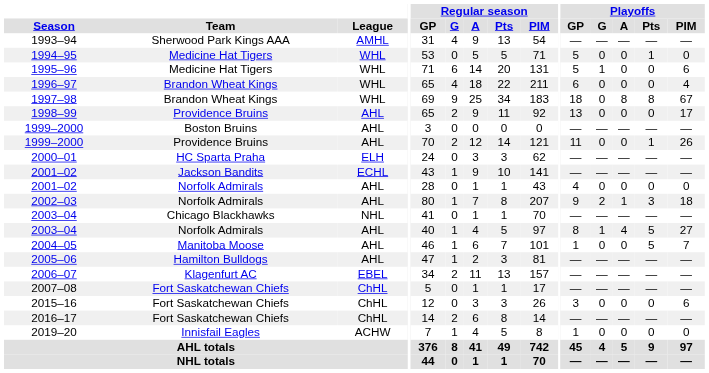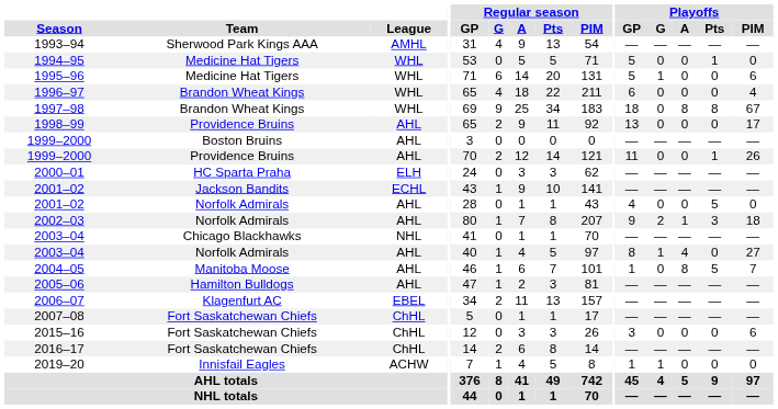2001–02 / Norfolk Admirals | Playoffs / Pts: 0 -> 5
2003–04 / Norfolk Admirals | Playoffs / Pts: 5 -> 0
2004–05 | Playoffs / A: 0 -> 8
2019–20 | Playoffs / G: 0 -> 1
